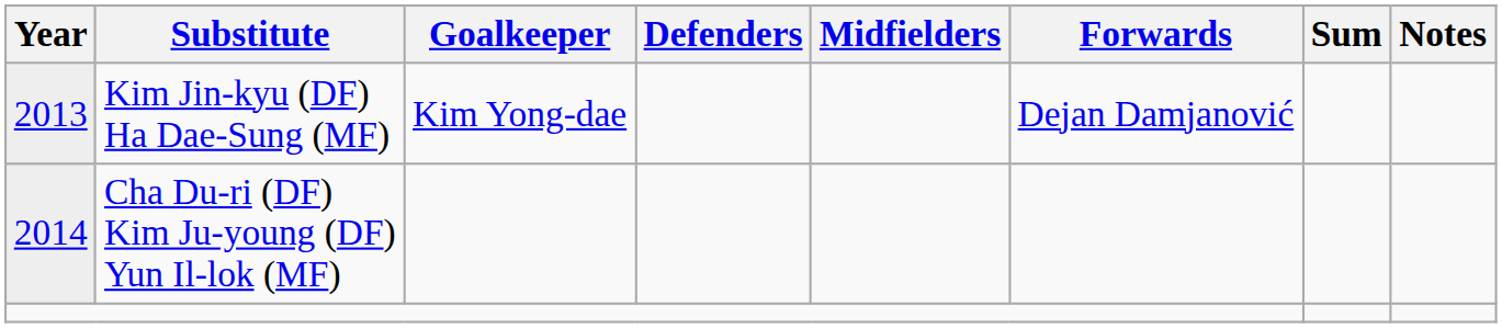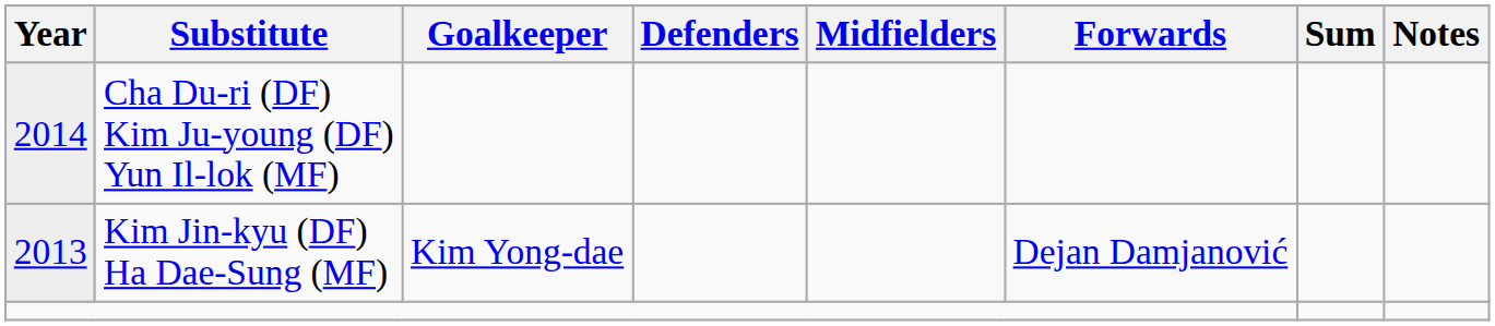rows swapped: Kim Jin-kyu (DF) Ha Dae-Sung (MF) <-> Cha Du-ri (DF) Kim Ju-young (DF) Yun Il-lok (MF)
